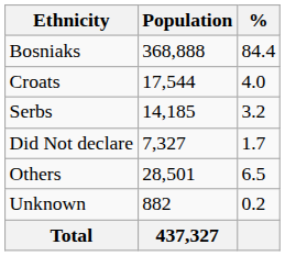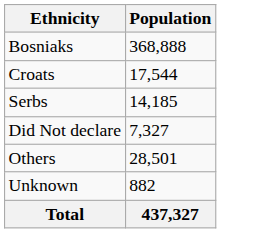- column: % | 84.4 | 4.0 | 3.2 | 1.7 | 6.5 | 0.2
